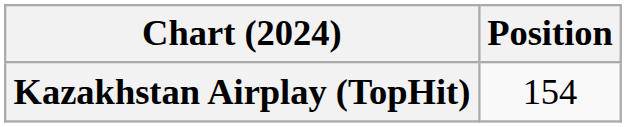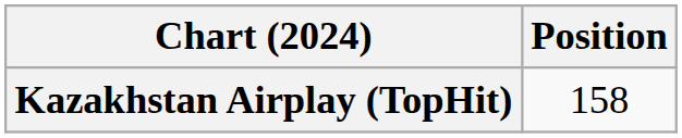Kazakhstan Airplay (TopHit) | Position: 154 -> 158
